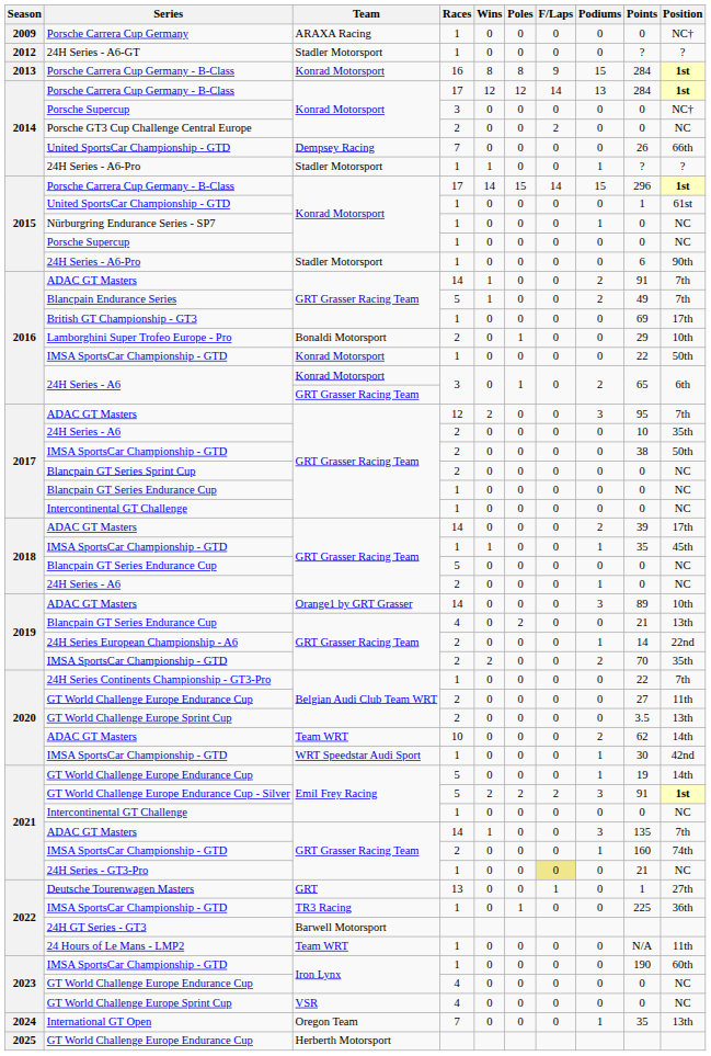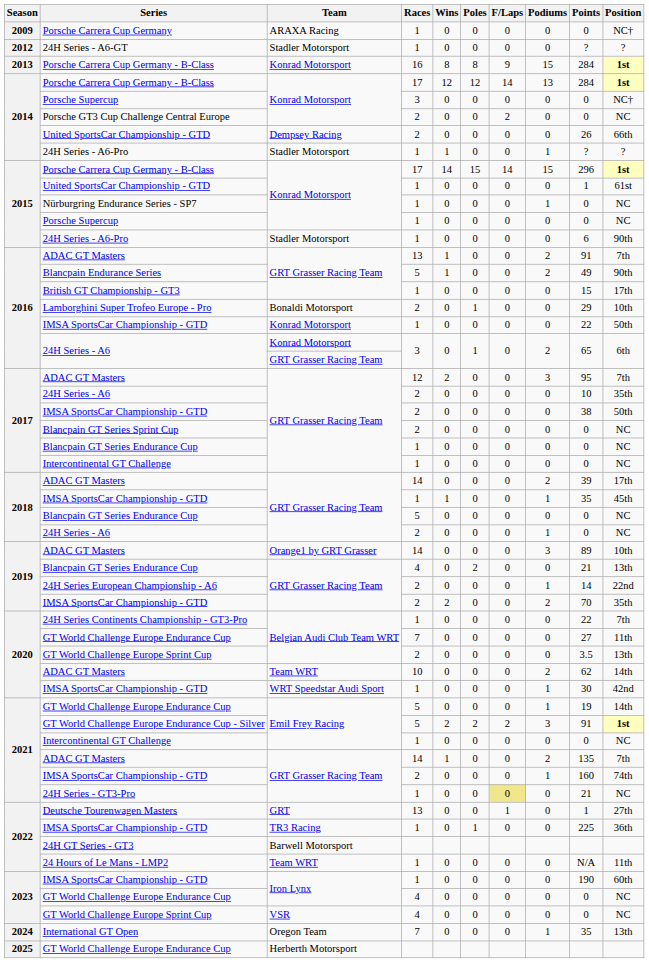2014 / United SportsCar Championship - GTD | Races: 7 -> 2
2016 / ADAC GT Masters | Races: 14 -> 13
Blancpain Endurance Series | Position: 7th -> 90th
British GT Championship - GT3 | Points: 69 -> 15
2020 / GT World Challenge Europe Endurance Cup | Races: 2 -> 7
2021 / ADAC GT Masters | Podiums: 3 -> 2
